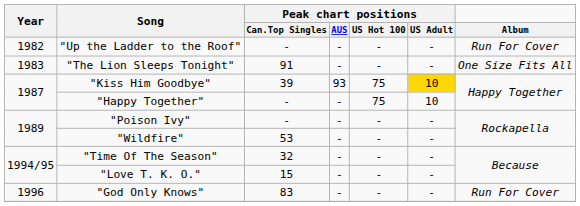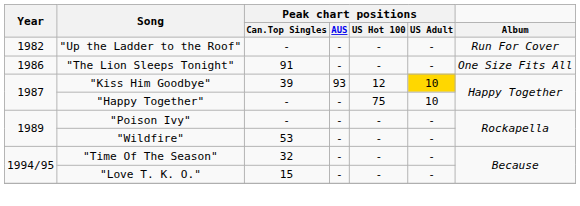"The Lion Sleeps Tonight" | Year: 1983 -> 1986
"Kiss Him Goodbye" | Peak chart positions / US Hot 100: 75 -> 12
- row: 1996 | "God Only Knows" | 83 | - | - | - | Run For Cover
